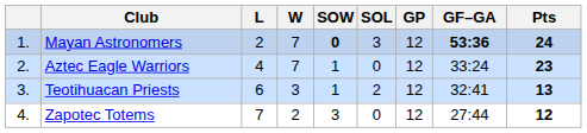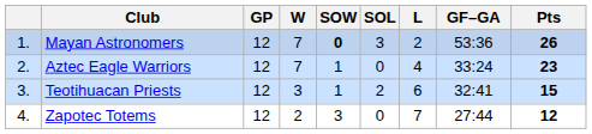columns swapped: GP <-> L
Mayan Astronomers | GF–GA: bold -> normal
Mayan Astronomers | Pts: 24 -> 26
Teotihuacan Priests | Pts: 13 -> 15
